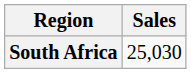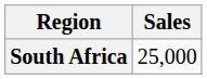South Africa | Sales: 25,030 -> 25,000
